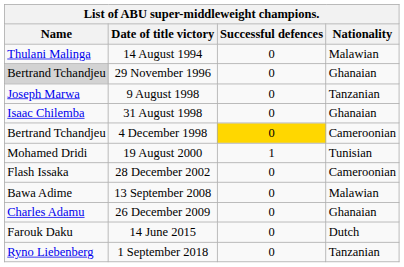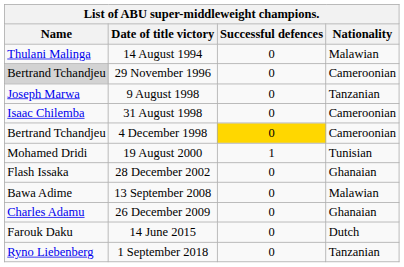29 November 1996 | Nationality: Ghanaian -> Cameroonian
31 August 1998 | Nationality: Ghanaian -> Cameroonian
28 December 2002 | Nationality: Cameroonian -> Ghanaian
